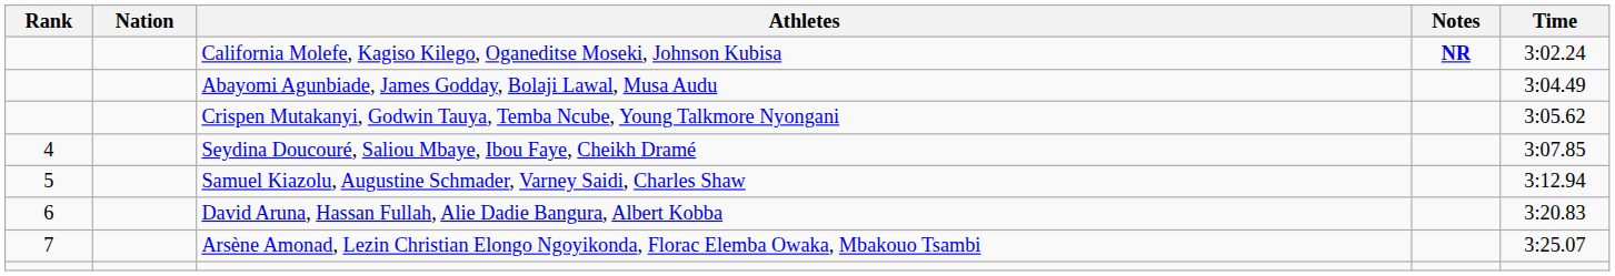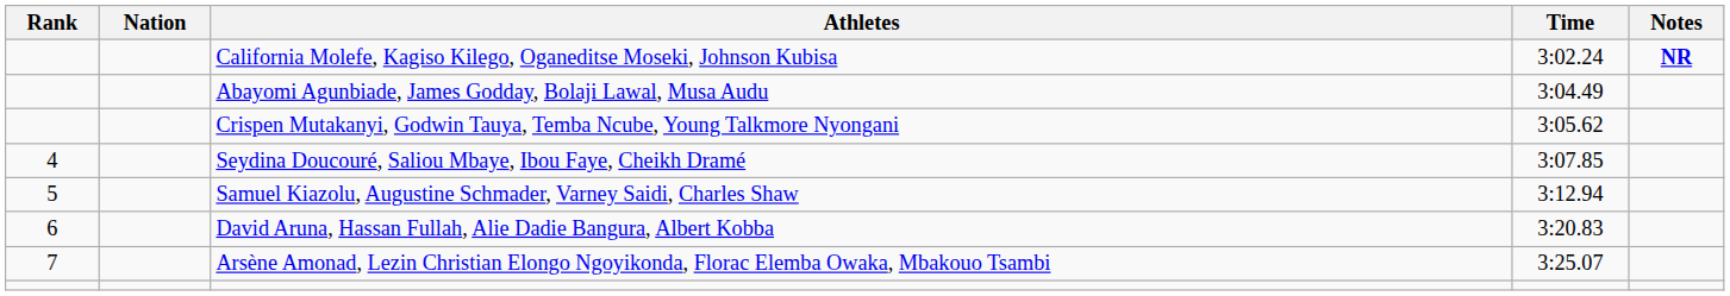columns swapped: Time <-> Notes
